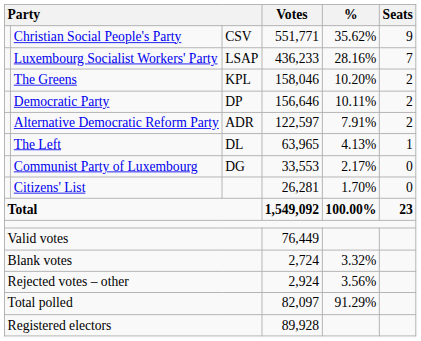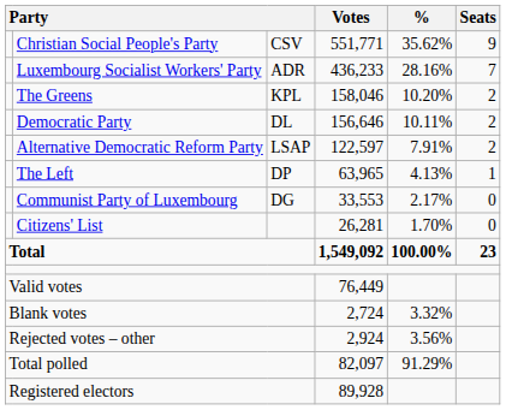Luxembourg Socialist Workers' Party | column 3: LSAP -> ADR
Democratic Party | column 3: DP -> DL
Alternative Democratic Reform Party | column 3: ADR -> LSAP
The Left | column 3: DL -> DP
